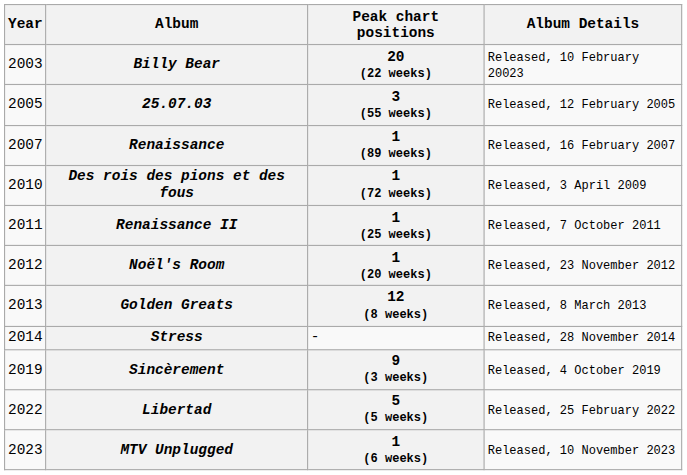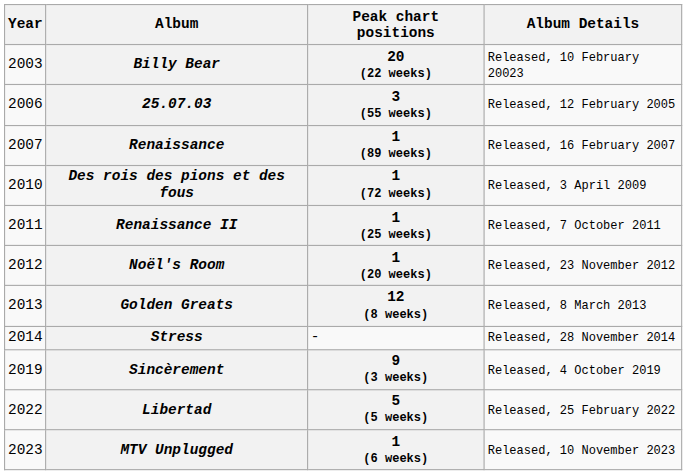25.07.03 | Year: 2005 -> 2006
